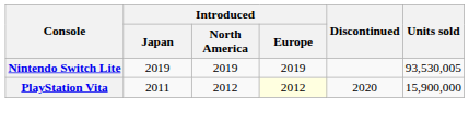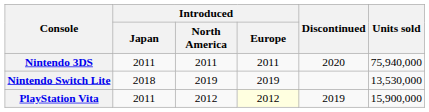+ row: Nintendo 3DS | 2011 | 2011 | 2011 | 2020 | 75,940,000
Nintendo Switch Lite | Introduced / Japan: 2019 -> 2018
Nintendo Switch Lite | Units sold: 93,530,005 -> 13,530,000
PlayStation Vita | Discontinued: 2020 -> 2019
